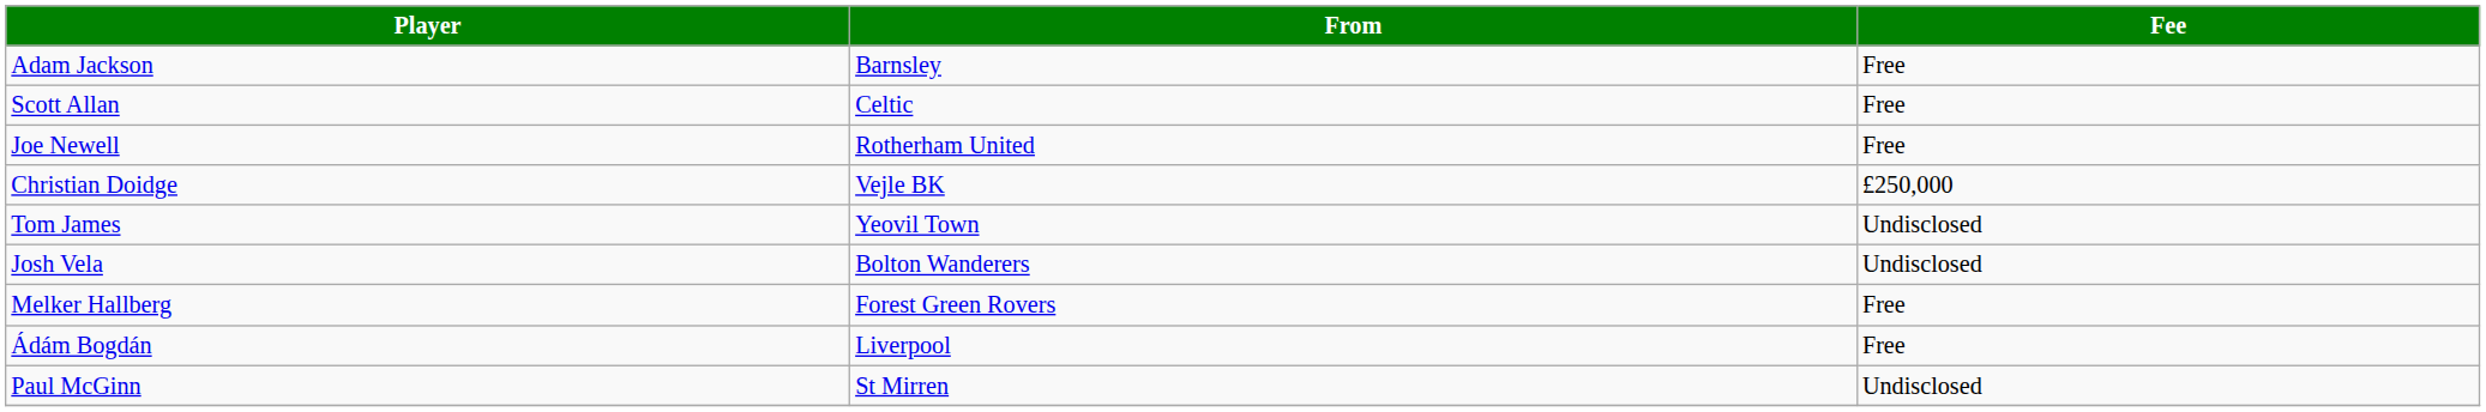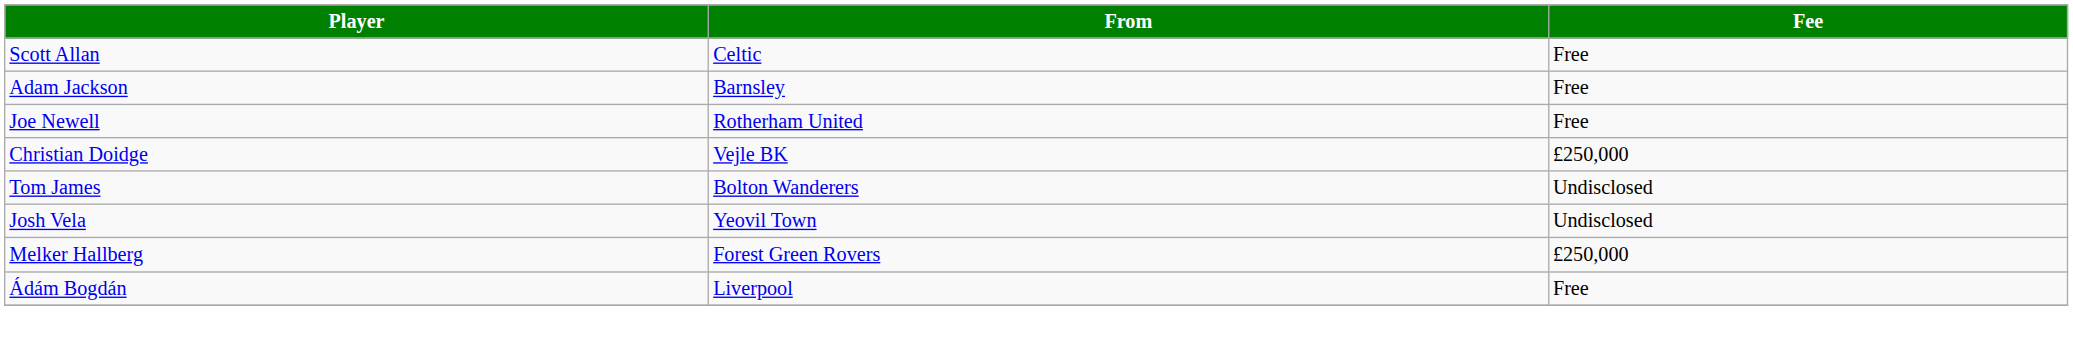rows swapped: Scott Allan <-> Adam Jackson
Tom James | From: Yeovil Town -> Bolton Wanderers
Josh Vela | From: Bolton Wanderers -> Yeovil Town
Melker Hallberg | Fee: Free -> £250,000
- row: Paul McGinn | St Mirren | Undisclosed
